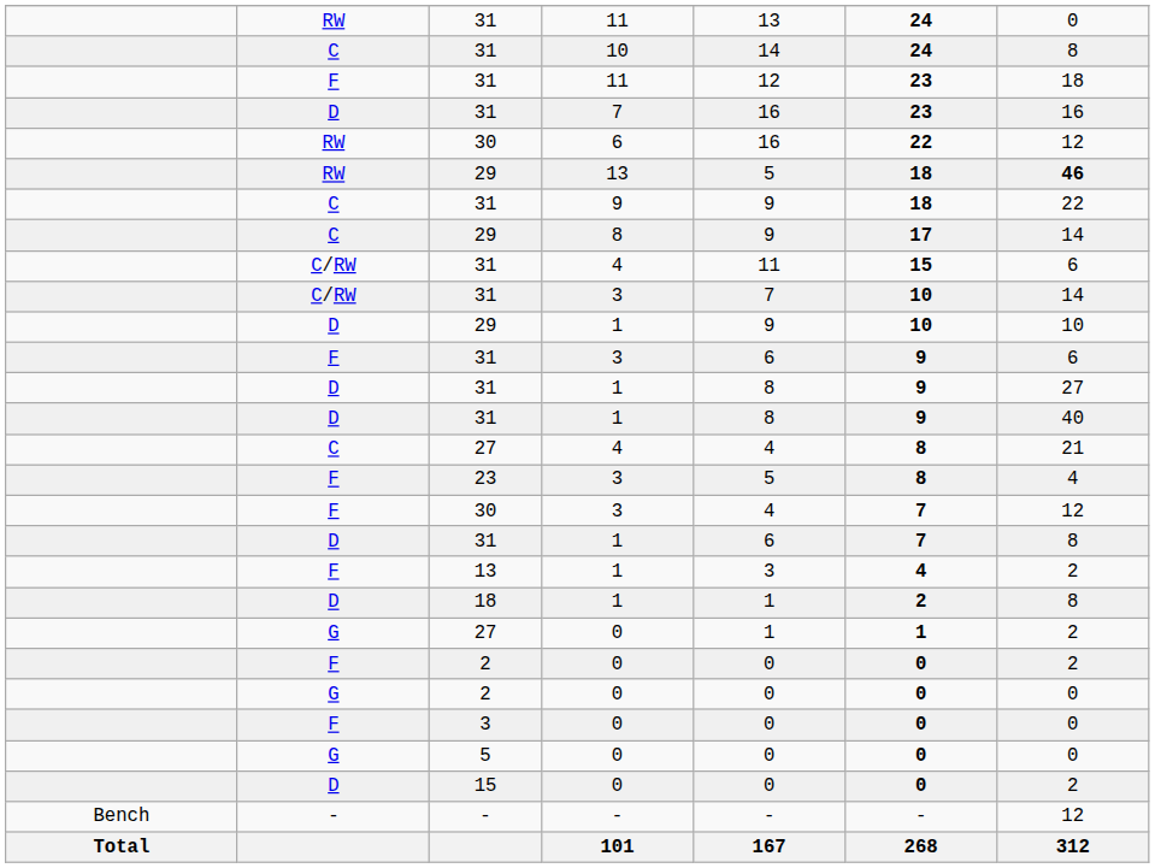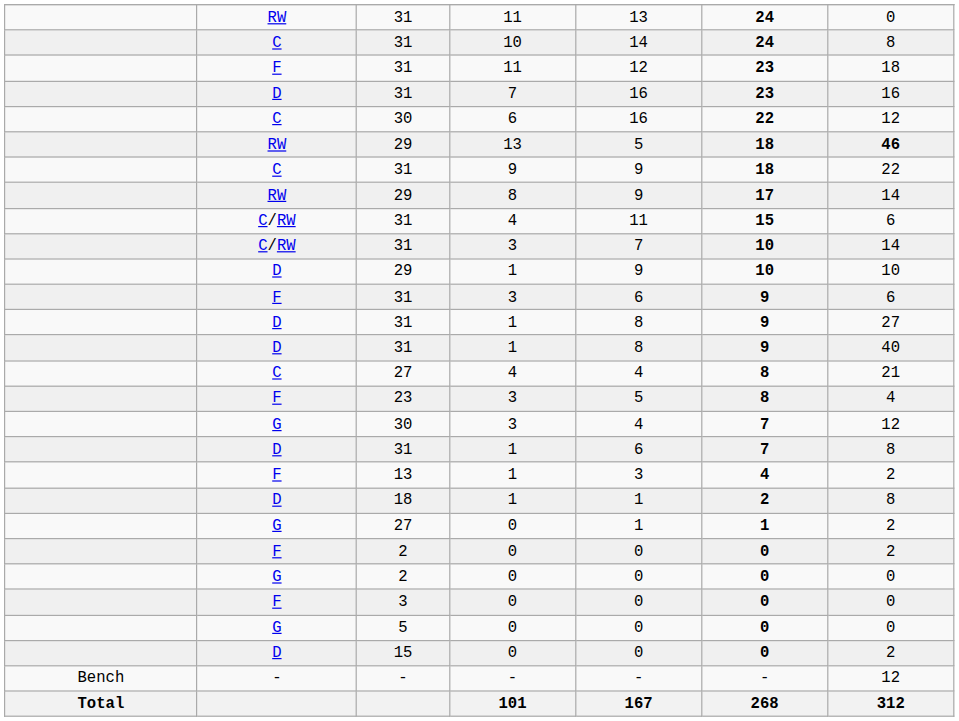30 / 6 | column 2: RW -> C
29 / 8 | column 2: C -> RW
30 / 3 | column 2: F -> G
